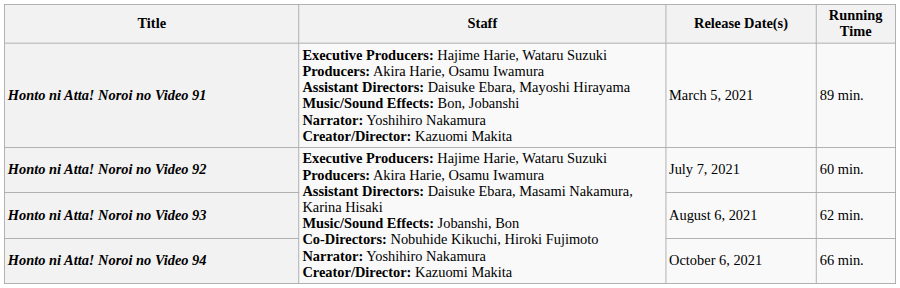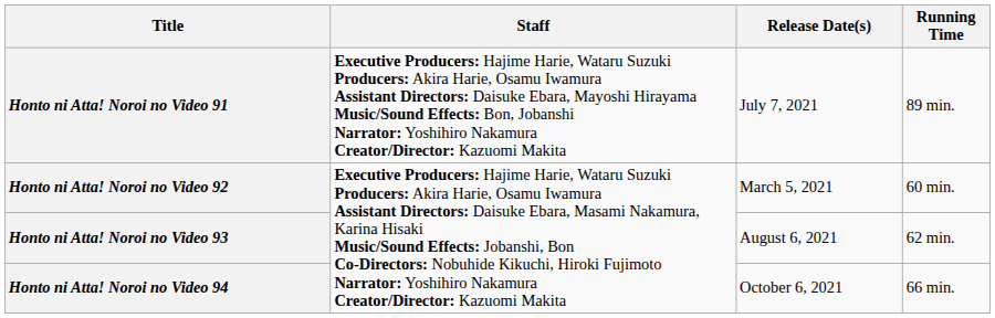Honto ni Atta! Noroi no Video 91 | Release Date(s): March 5, 2021 -> July 7, 2021
Honto ni Atta! Noroi no Video 92 | Release Date(s): July 7, 2021 -> March 5, 2021
